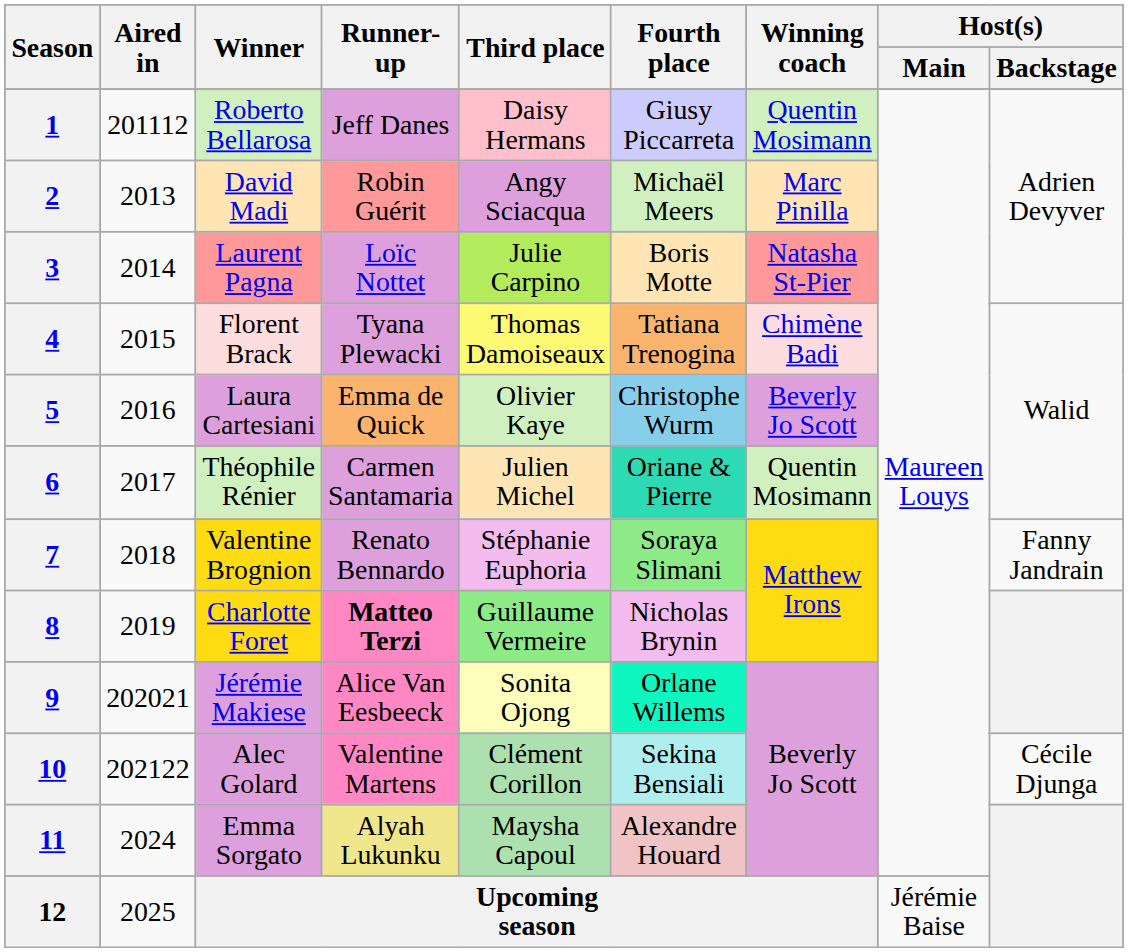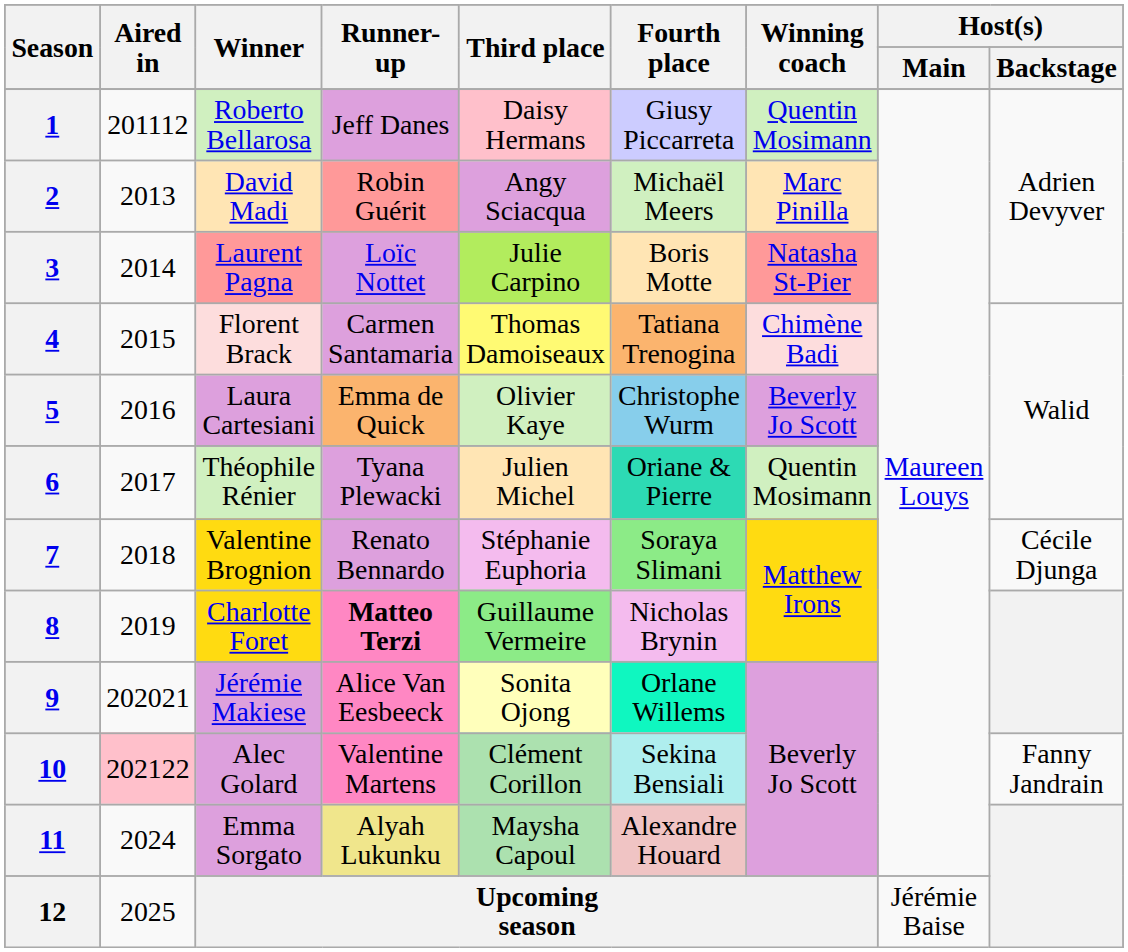4 | Runner-up: Tyana Plewacki -> Carmen Santamaria
6 | Runner-up: Carmen Santamaria -> Tyana Plewacki
7 | Host(s) / Backstage: Fanny Jandrain -> Cécile Djunga
10 | Aired in: no background -> pink background
10 | Host(s) / Backstage: Cécile Djunga -> Fanny Jandrain
